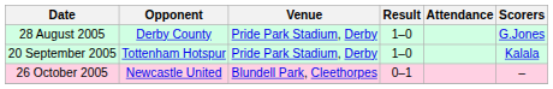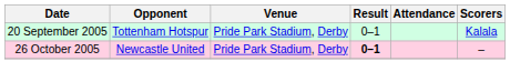- row: 28 August 2005 | Derby County | Pride Park Stadium, Derby | 1–0 | G.Jones
20 September 2005 | Result: 1–0 -> 0–1
26 October 2005 | Venue: Blundell Park, Cleethorpes -> Pride Park Stadium, Derby
26 October 2005 | Result: normal -> bold
